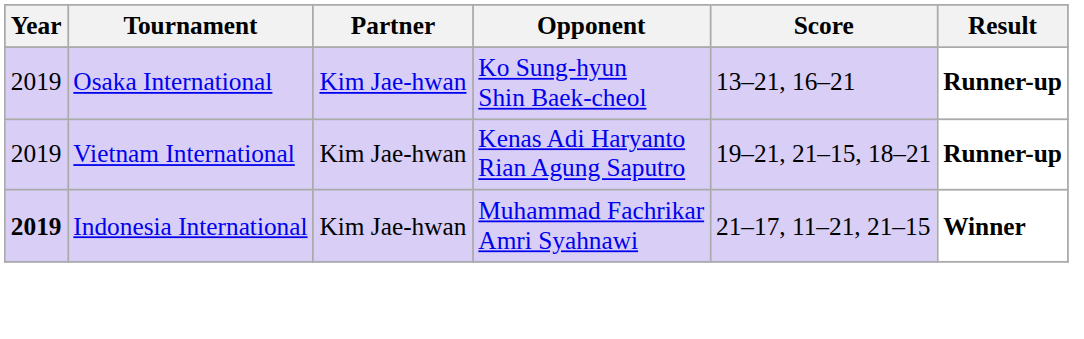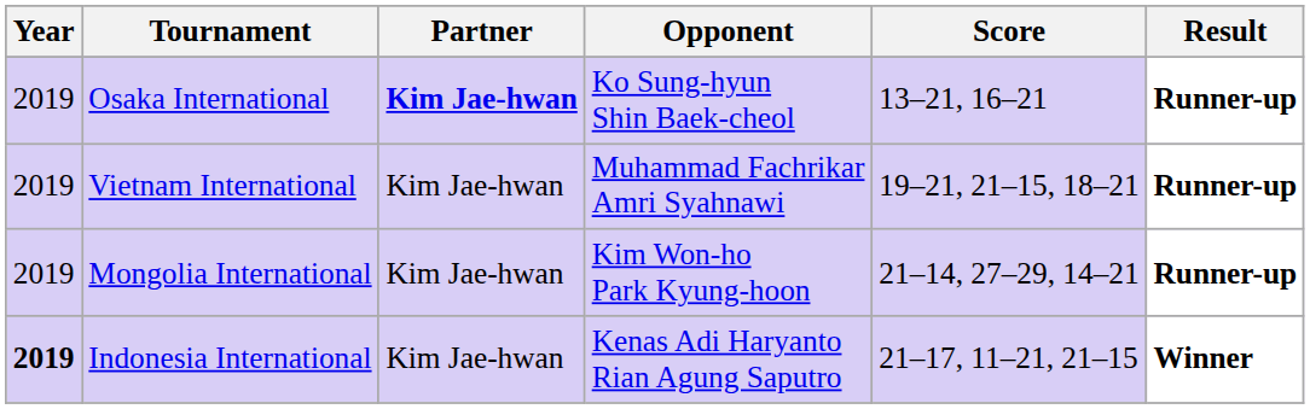Osaka International | Partner: normal -> bold
Vietnam International | Opponent: Kenas Adi Haryanto Rian Agung Saputro -> Muhammad Fachrikar Amri Syahnawi
+ row: 2019 | Mongolia International | Kim Jae-hwan | Kim Won-ho Park Kyung-hoon | 21–14, 27–29, 14–21 | Runner-up
Indonesia International | Opponent: Muhammad Fachrikar Amri Syahnawi -> Kenas Adi Haryanto Rian Agung Saputro
